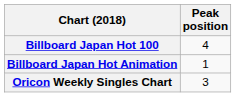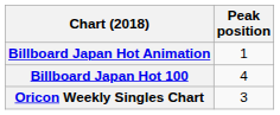rows swapped: Billboard Japan Hot 100 <-> Billboard Japan Hot Animation
